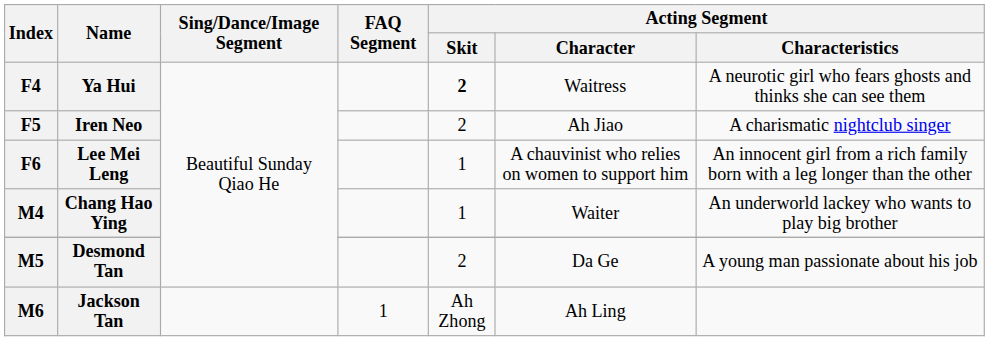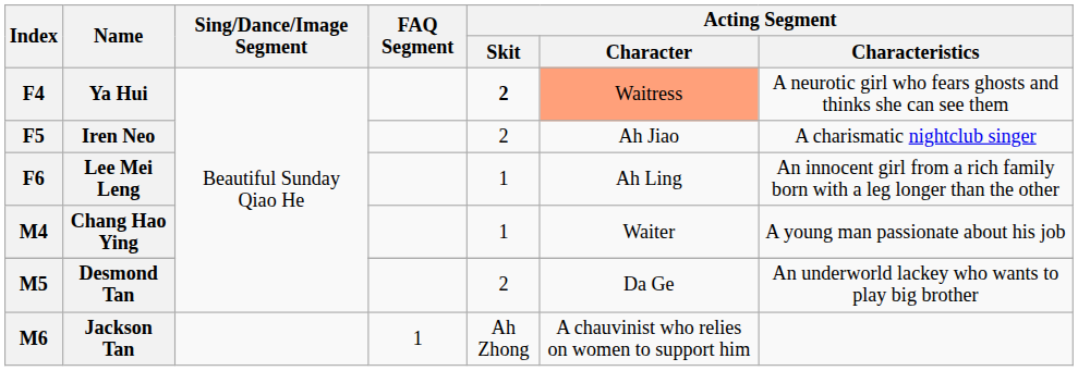Ya Hui | Acting Segment / Character: no background -> lightsalmon background
Lee Mei Leng | Acting Segment / Character: A chauvinist who relies on women to support him -> Ah Ling
Chang Hao Ying | Acting Segment / Characteristics: An underworld lackey who wants to play big brother -> A young man passionate about his job
Desmond Tan | Acting Segment / Characteristics: A young man passionate about his job -> An underworld lackey who wants to play big brother
Jackson Tan | Acting Segment / Character: Ah Ling -> A chauvinist who relies on women to support him
